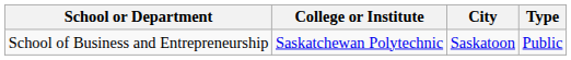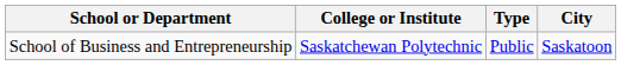columns swapped: City <-> Type
